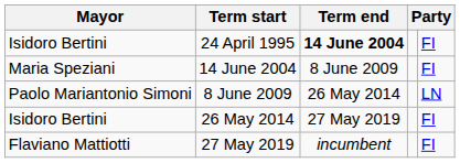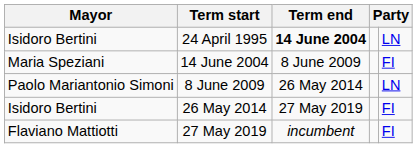24 April 1995 | column 5: FI -> LN
